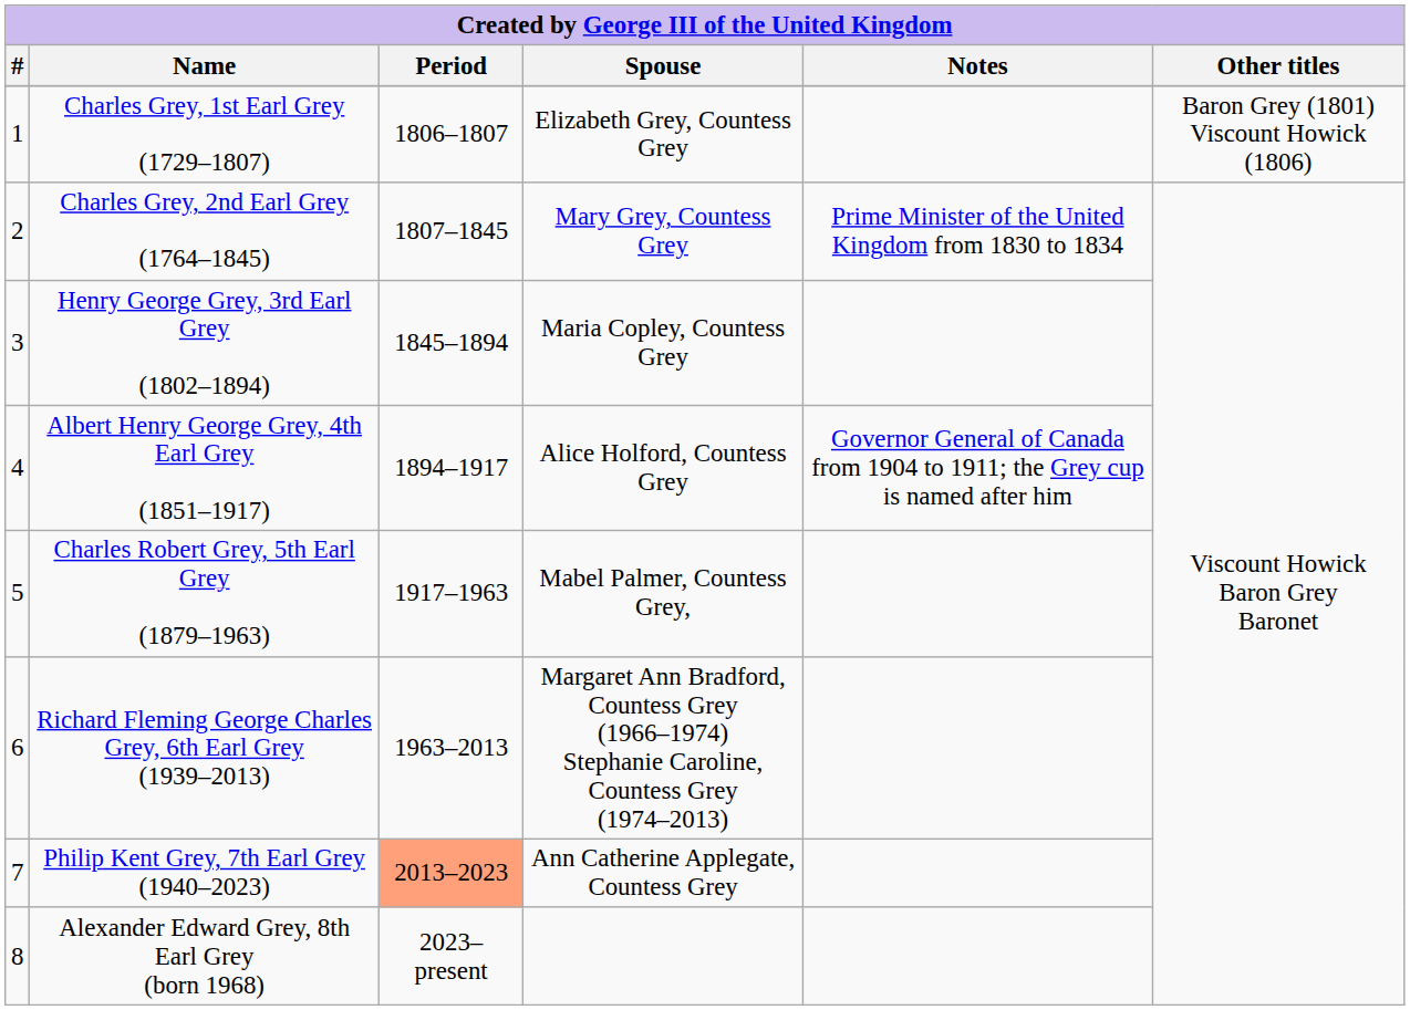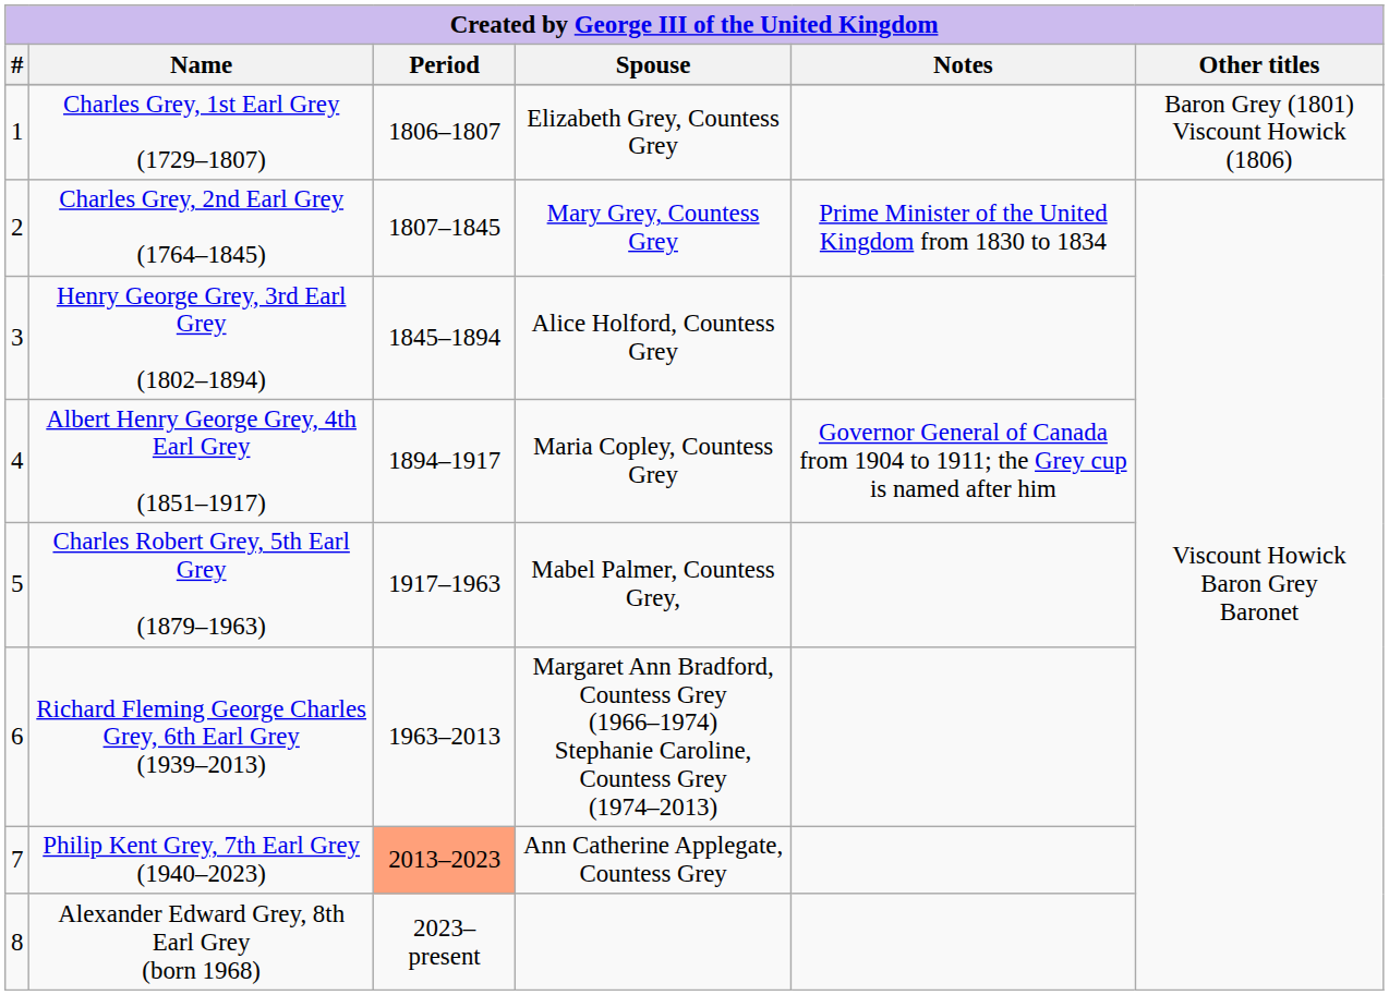Henry George Grey, 3rd Earl Grey (1802–1894) | Spouse: Maria Copley, Countess Grey -> Alice Holford, Countess Grey
Albert Henry George Grey, 4th Earl Grey (1851–1917) | Spouse: Alice Holford, Countess Grey -> Maria Copley, Countess Grey
